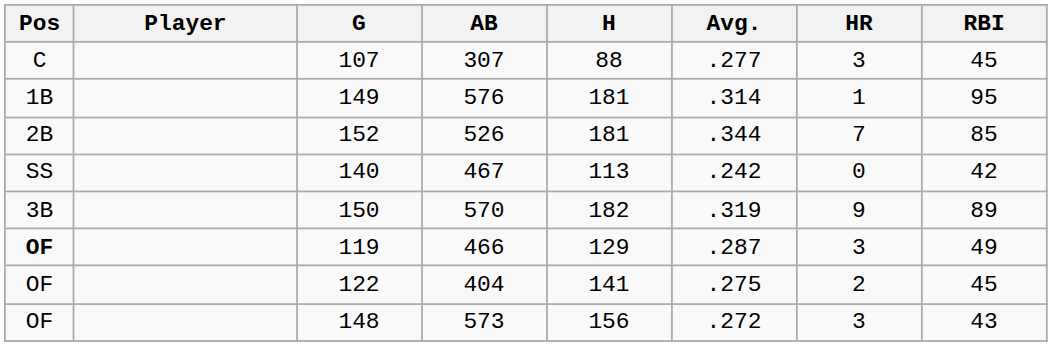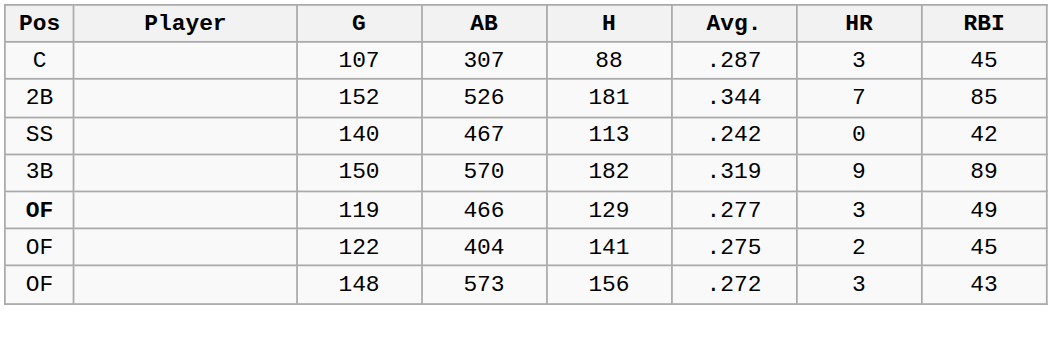107 | Avg.: .277 -> .287
- row: 1B | 149 | 576 | 181 | .314 | 1 | 95
119 | Avg.: .287 -> .277
